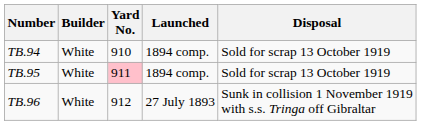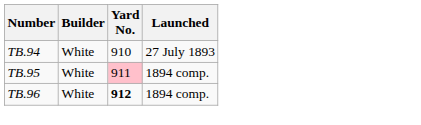- column: Disposal | Sold for scrap 13 October 1919 | Sold for scrap 13 October 1919 | Sunk in collision 1 November 1919 with s.s. Tringa off Gibraltar
TB.94 | Launched: 1894 comp. -> 27 July 1893
TB.96 | Yard No.: normal -> bold
TB.96 | Launched: 27 July 1893 -> 1894 comp.
